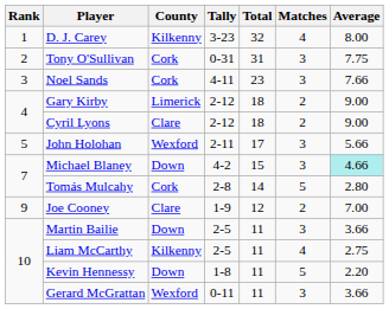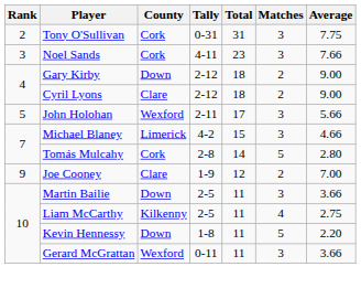- row: 1 | D. J. Carey | Kilkenny | 3-23 | 32 | 4 | 8.00
Gary Kirby | County: Limerick -> Down
Michael Blaney | County: Down -> Limerick
Michael Blaney | Average: paleturquoise background -> no background
